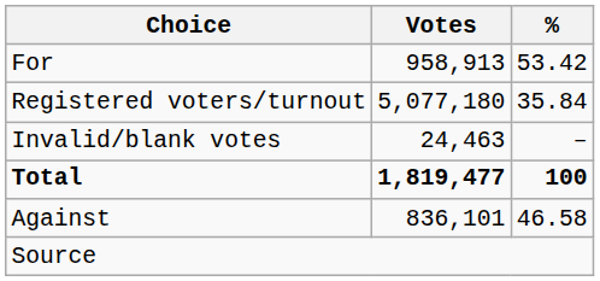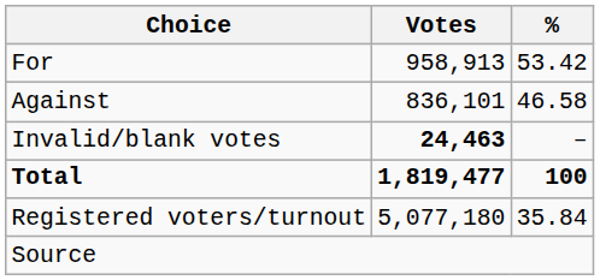rows swapped: Against <-> Registered voters/turnout
Invalid/blank votes | Votes: normal -> bold
